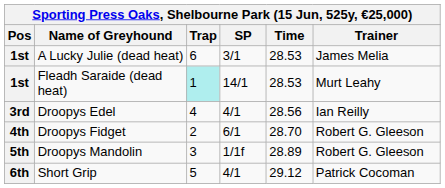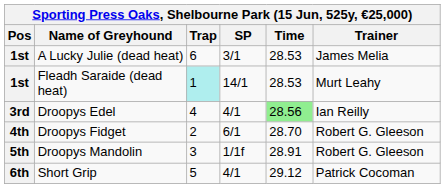Droopys Edel | Time: no background -> lightgreen background
Droopys Mandolin | Time: 28.89 -> 28.91
